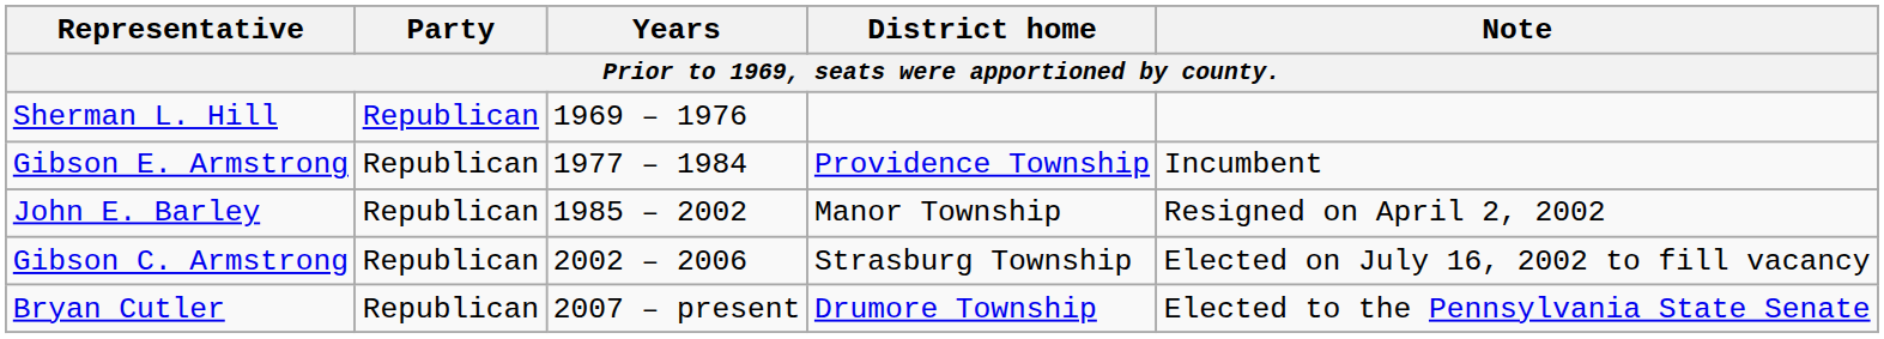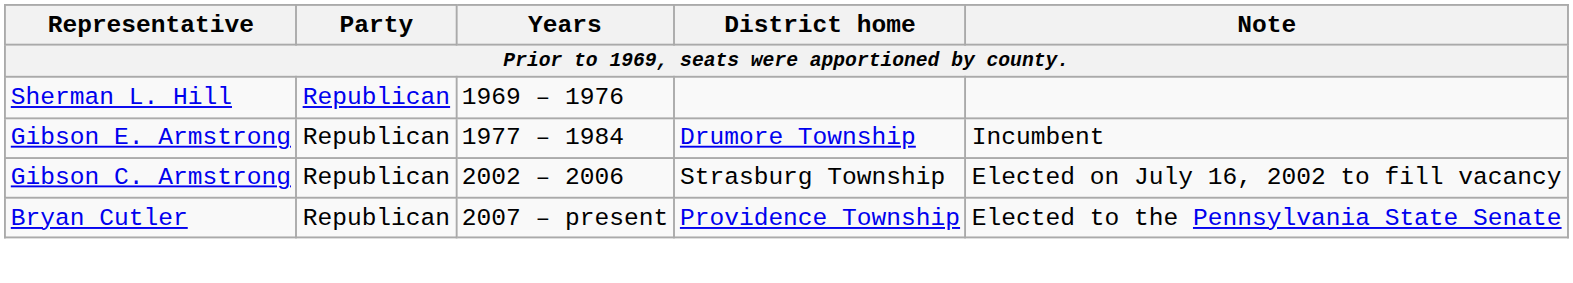Gibson E. Armstrong | District home: Providence Township -> Drumore Township
- row: John E. Barley | Republican | 1985 – 2002 | Manor Township | Resigned on April 2, 2002
Bryan Cutler | District home: Drumore Township -> Providence Township
